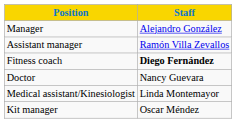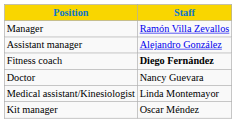Manager | Staff: Alejandro González -> Ramón Villa Zevallos
Assistant manager | Staff: Ramón Villa Zevallos -> Alejandro González
